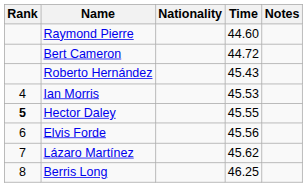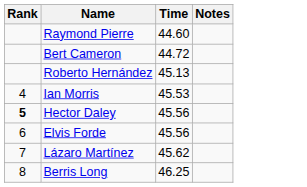- column: Nationality
Roberto Hernández | Time: 45.43 -> 45.13
Hector Daley | Time: 45.55 -> 45.56
